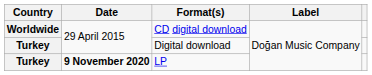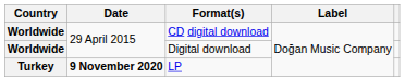Digital download | Country: Turkey -> Worldwide
